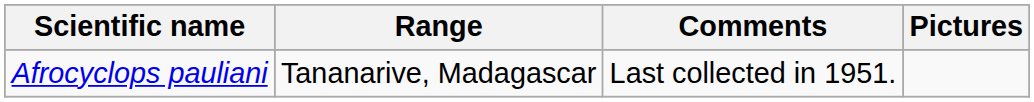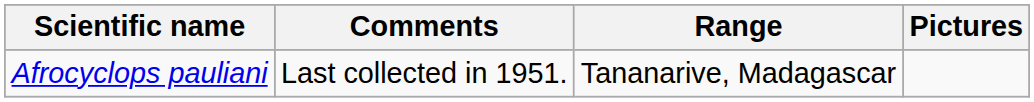columns swapped: Range <-> Comments
